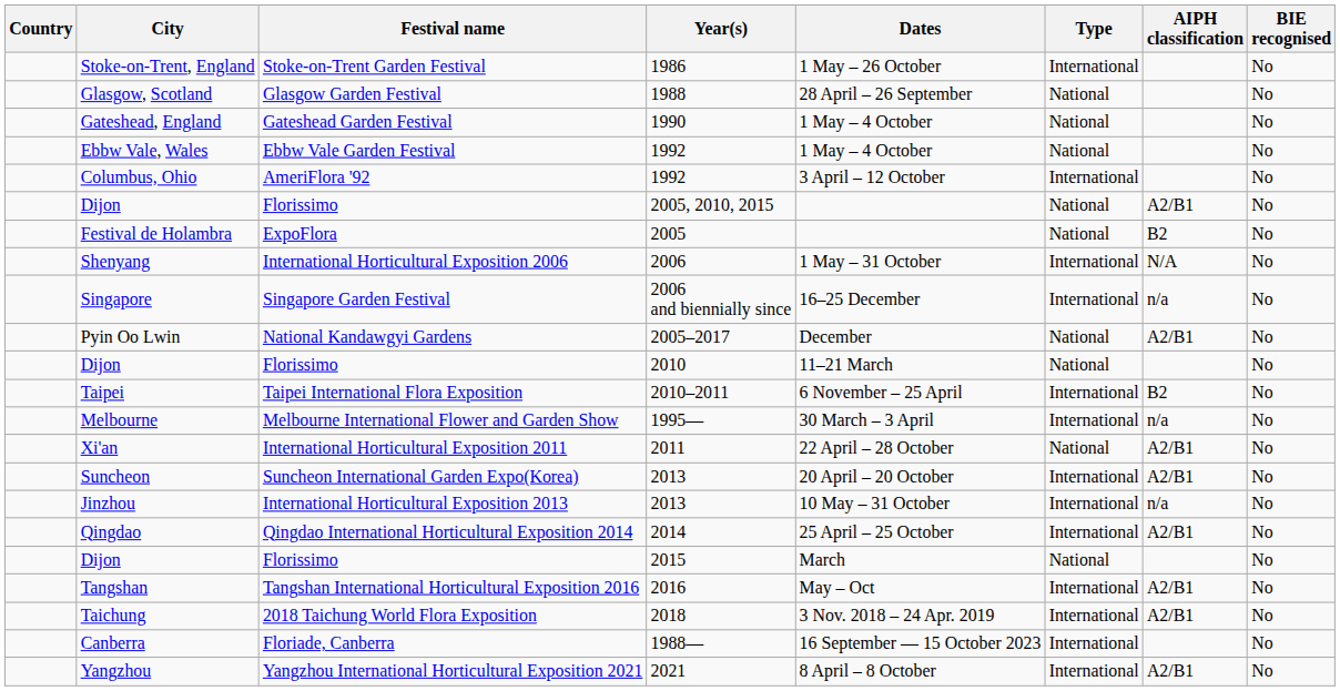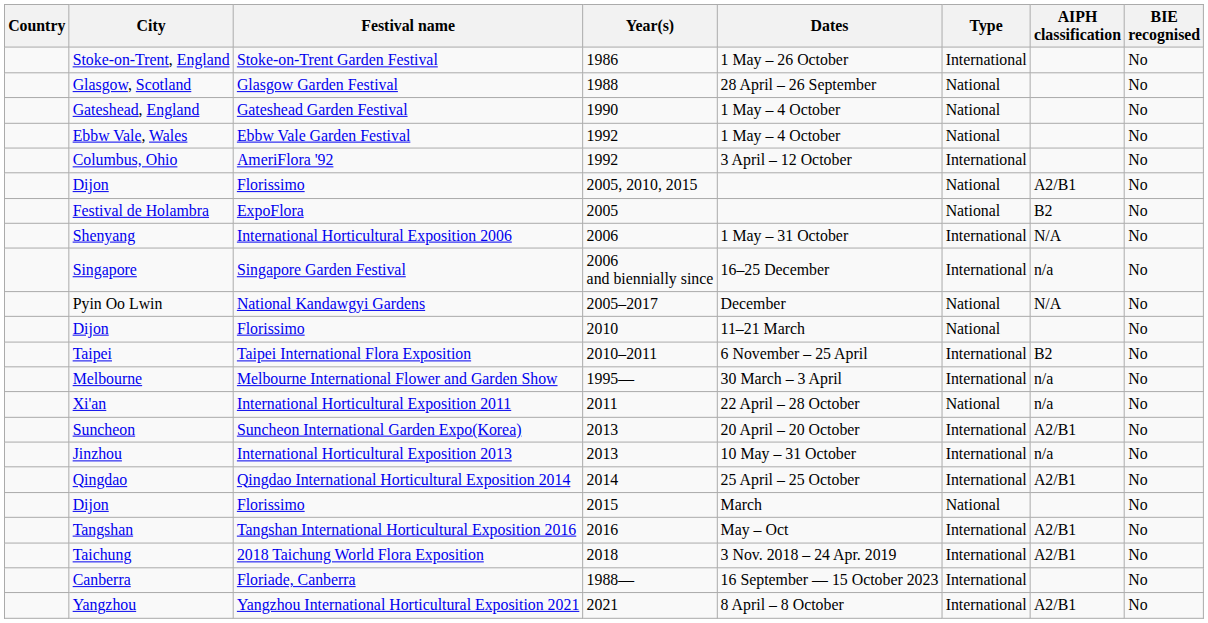Pyin Oo Lwin | AIPH classification: A2/B1 -> N/A
Xi'an | AIPH classification: A2/B1 -> n/a
